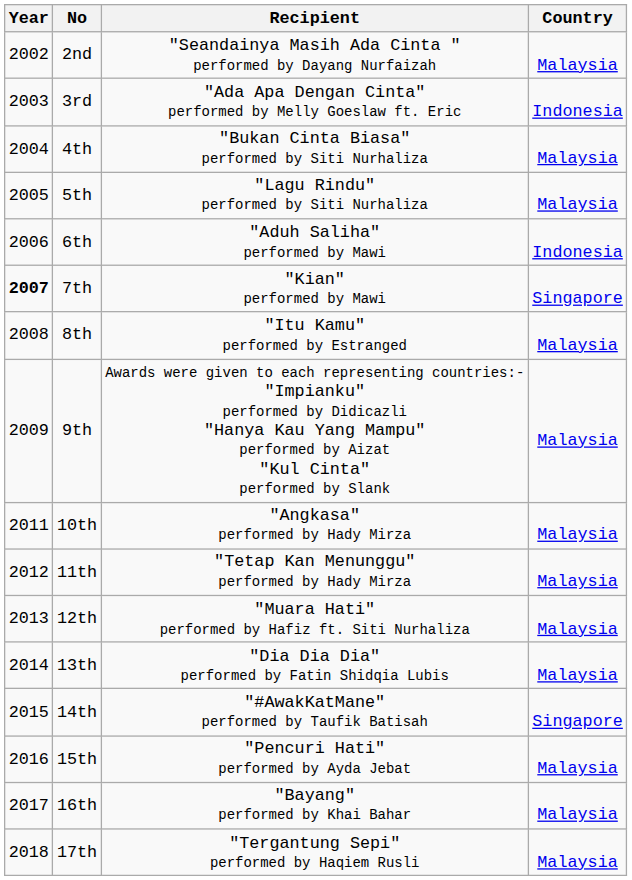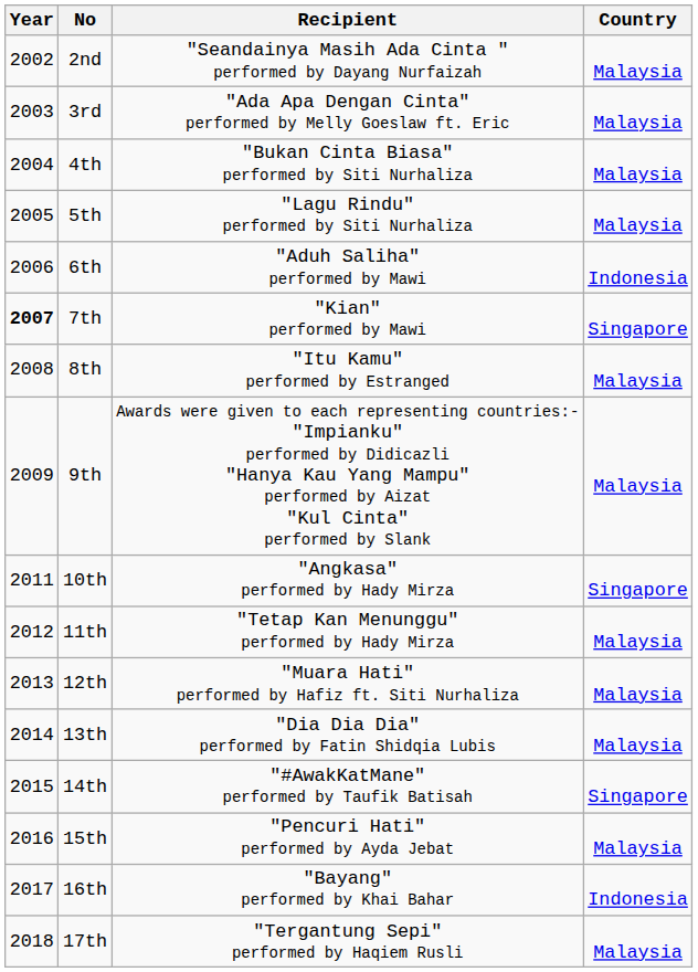3rd | Country: Indonesia -> Malaysia
10th | Country: Malaysia -> Singapore
16th | Country: Malaysia -> Indonesia
